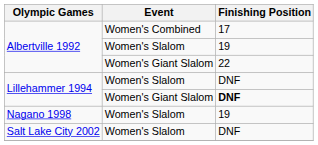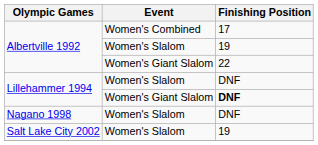Nagano 1998 | Finishing Position: 19 -> DNF
Salt Lake City 2002 | Finishing Position: DNF -> 19
